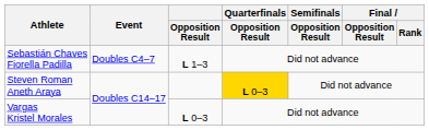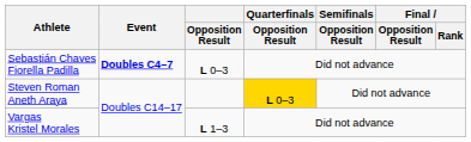Sebastián Chaves Fiorella Padilla | Event: normal -> bold
Sebastián Chaves Fiorella Padilla | Opposition Result: L 1–3 -> L 0–3
Vargas Kristel Morales | Opposition Result: L 0–3 -> L 1–3
